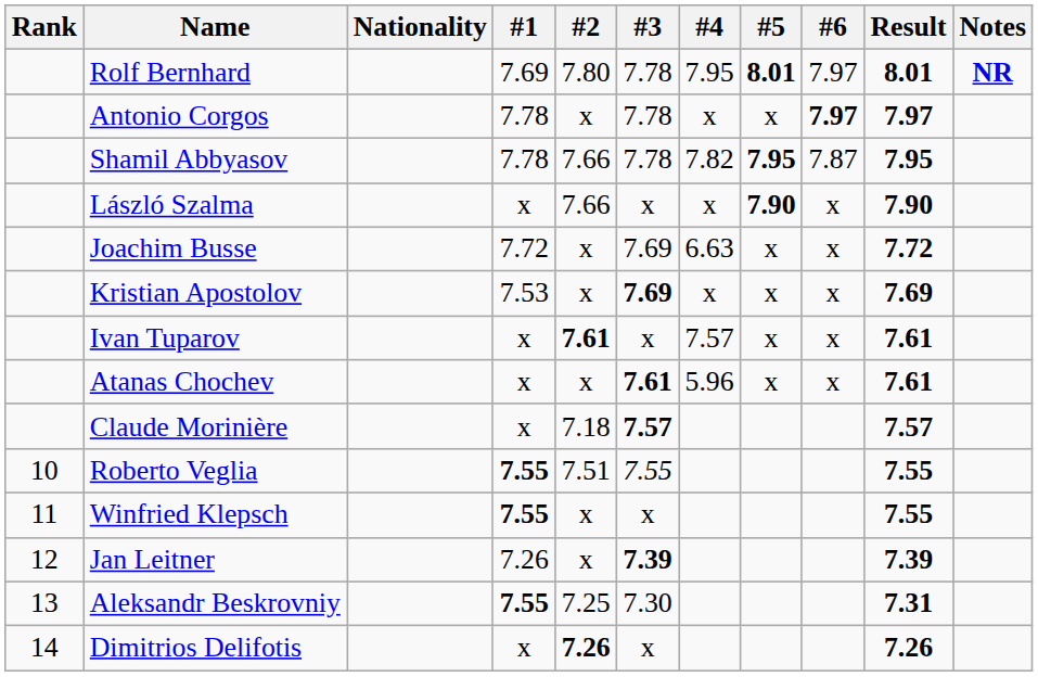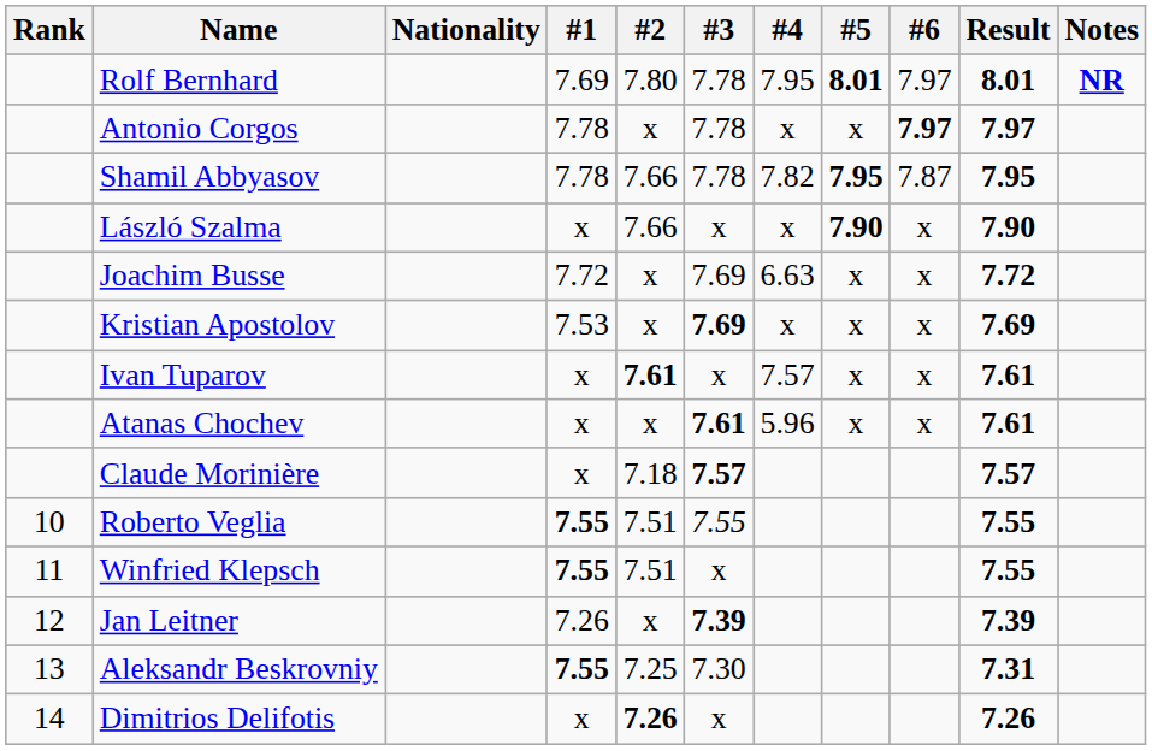Winfried Klepsch | #2: x -> 7.51
